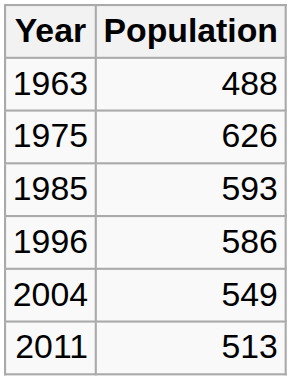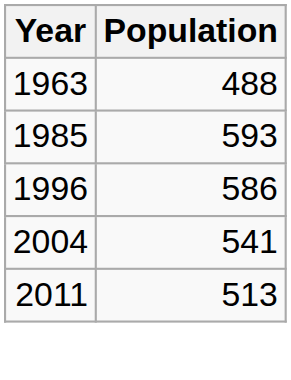- row: 1975 | 626
2004 | Population: 549 -> 541
